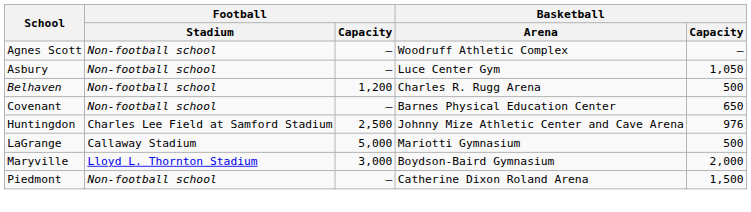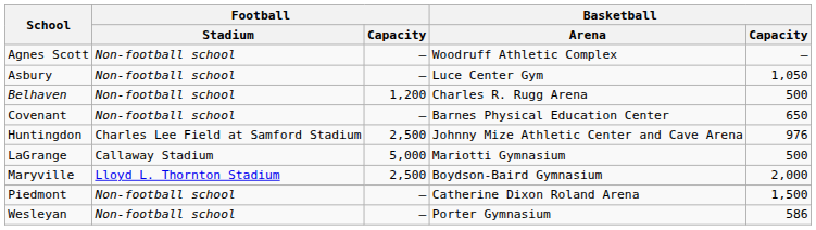Maryville | Football / Capacity: 3,000 -> 2,500
+ row: Wesleyan | Non-football school | — | Porter Gymnasium | 586
